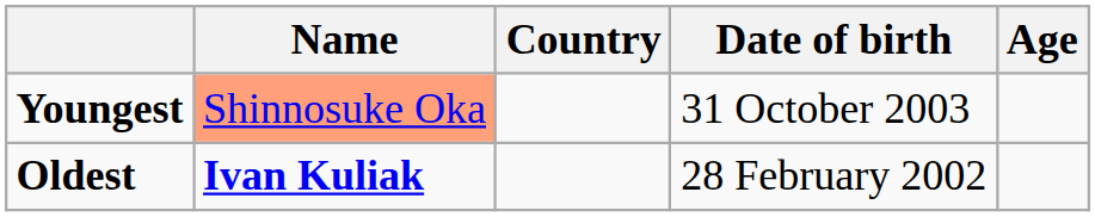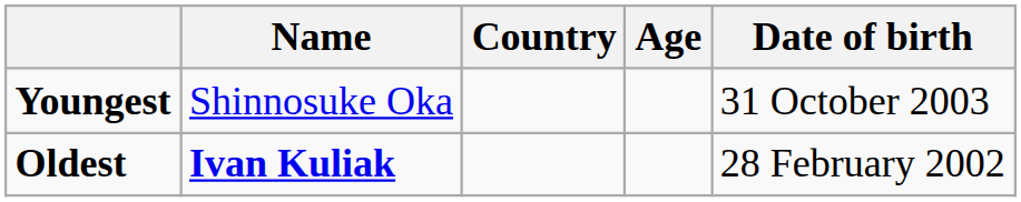columns swapped: Date of birth <-> Age
Youngest | Name: lightsalmon background -> no background
